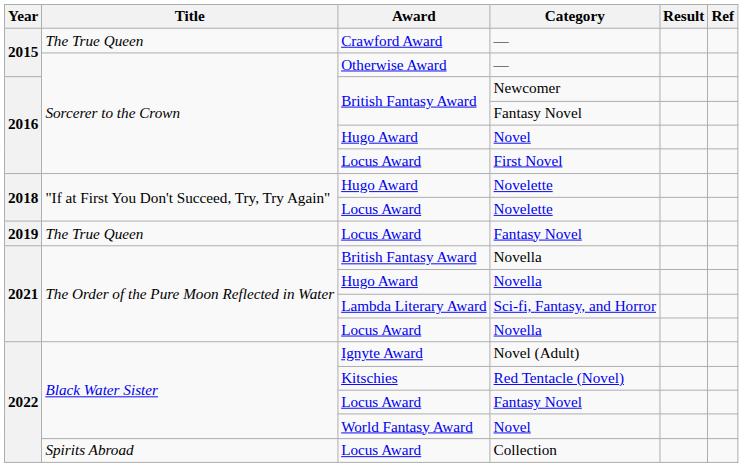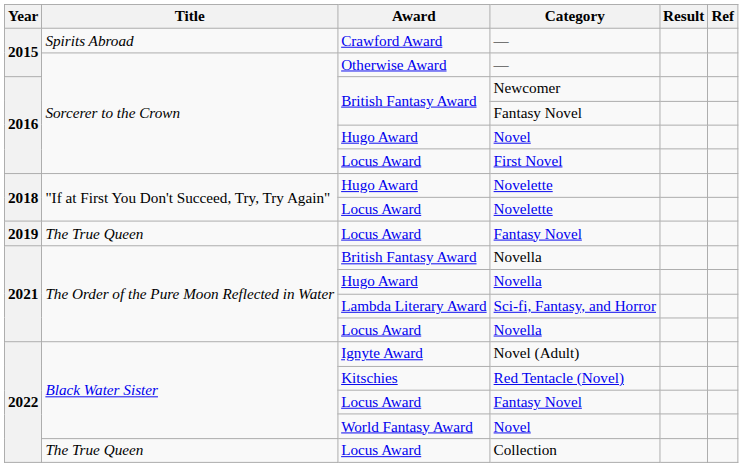Crawford Award / — | Title: The True Queen -> Spirits Abroad
Collection | Title: Spirits Abroad -> The True Queen
